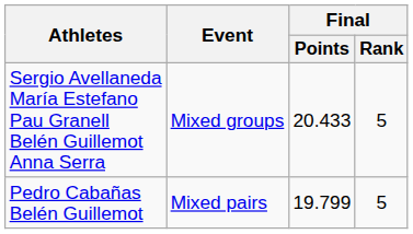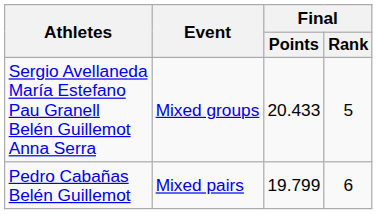Pedro Cabañas Belén Guillemot | Final / Rank: 5 -> 6
